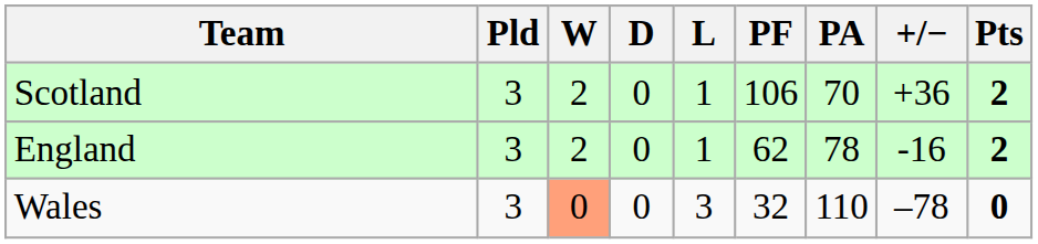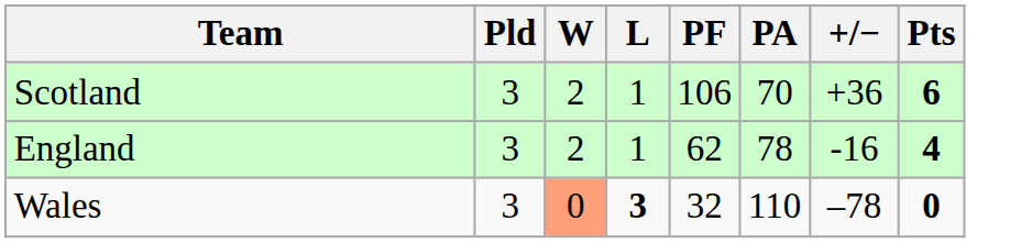- column: D | 0 | 0 | 0
Scotland | Pts: 2 -> 6
England | Pts: 2 -> 4
Wales | L: normal -> bold
